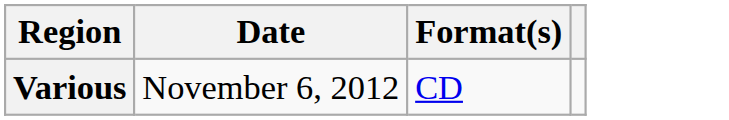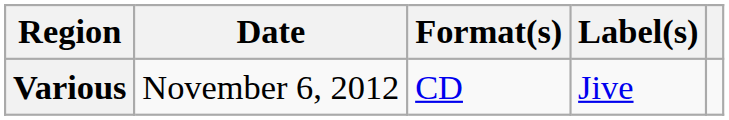+ column: Label(s) | Jive
